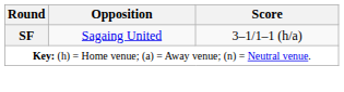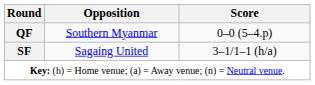+ row: QF | Southern Myanmar | 0–0 (5–4.p)
